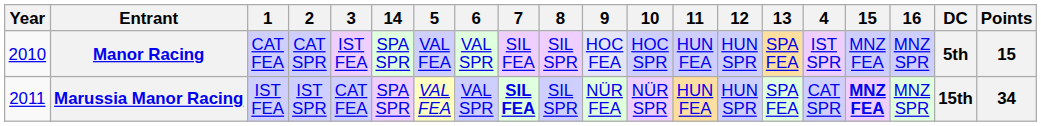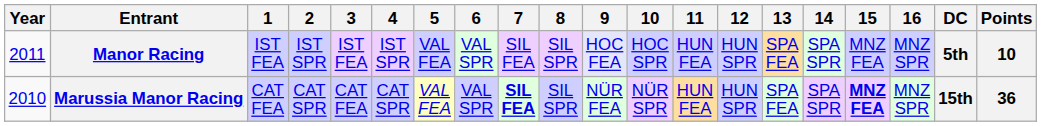columns swapped: 4 <-> 14
Manor Racing | Year: 2010 -> 2011
Manor Racing | 1: CAT FEA -> IST FEA
Manor Racing | 2: CAT SPR -> IST SPR
Manor Racing | Points: 15 -> 10
Marussia Manor Racing | Year: 2011 -> 2010
Marussia Manor Racing | 1: IST FEA -> CAT FEA
Marussia Manor Racing | 2: IST SPR -> CAT SPR
Marussia Manor Racing | Points: 34 -> 36
